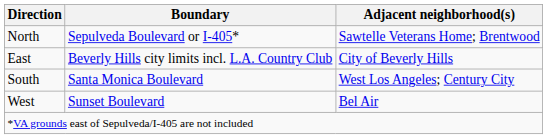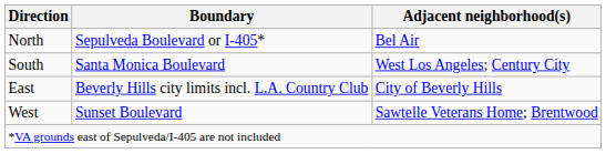North | Adjacent neighborhood(s): Sawtelle Veterans Home; Brentwood -> Bel Air
rows swapped: East <-> South
West | Adjacent neighborhood(s): Bel Air -> Sawtelle Veterans Home; Brentwood
